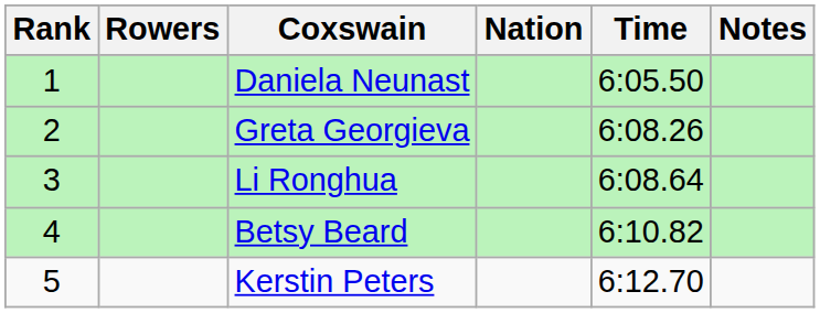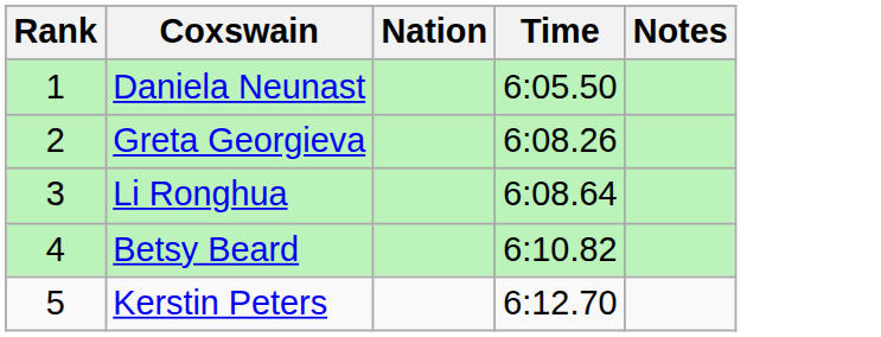- column: Rowers
